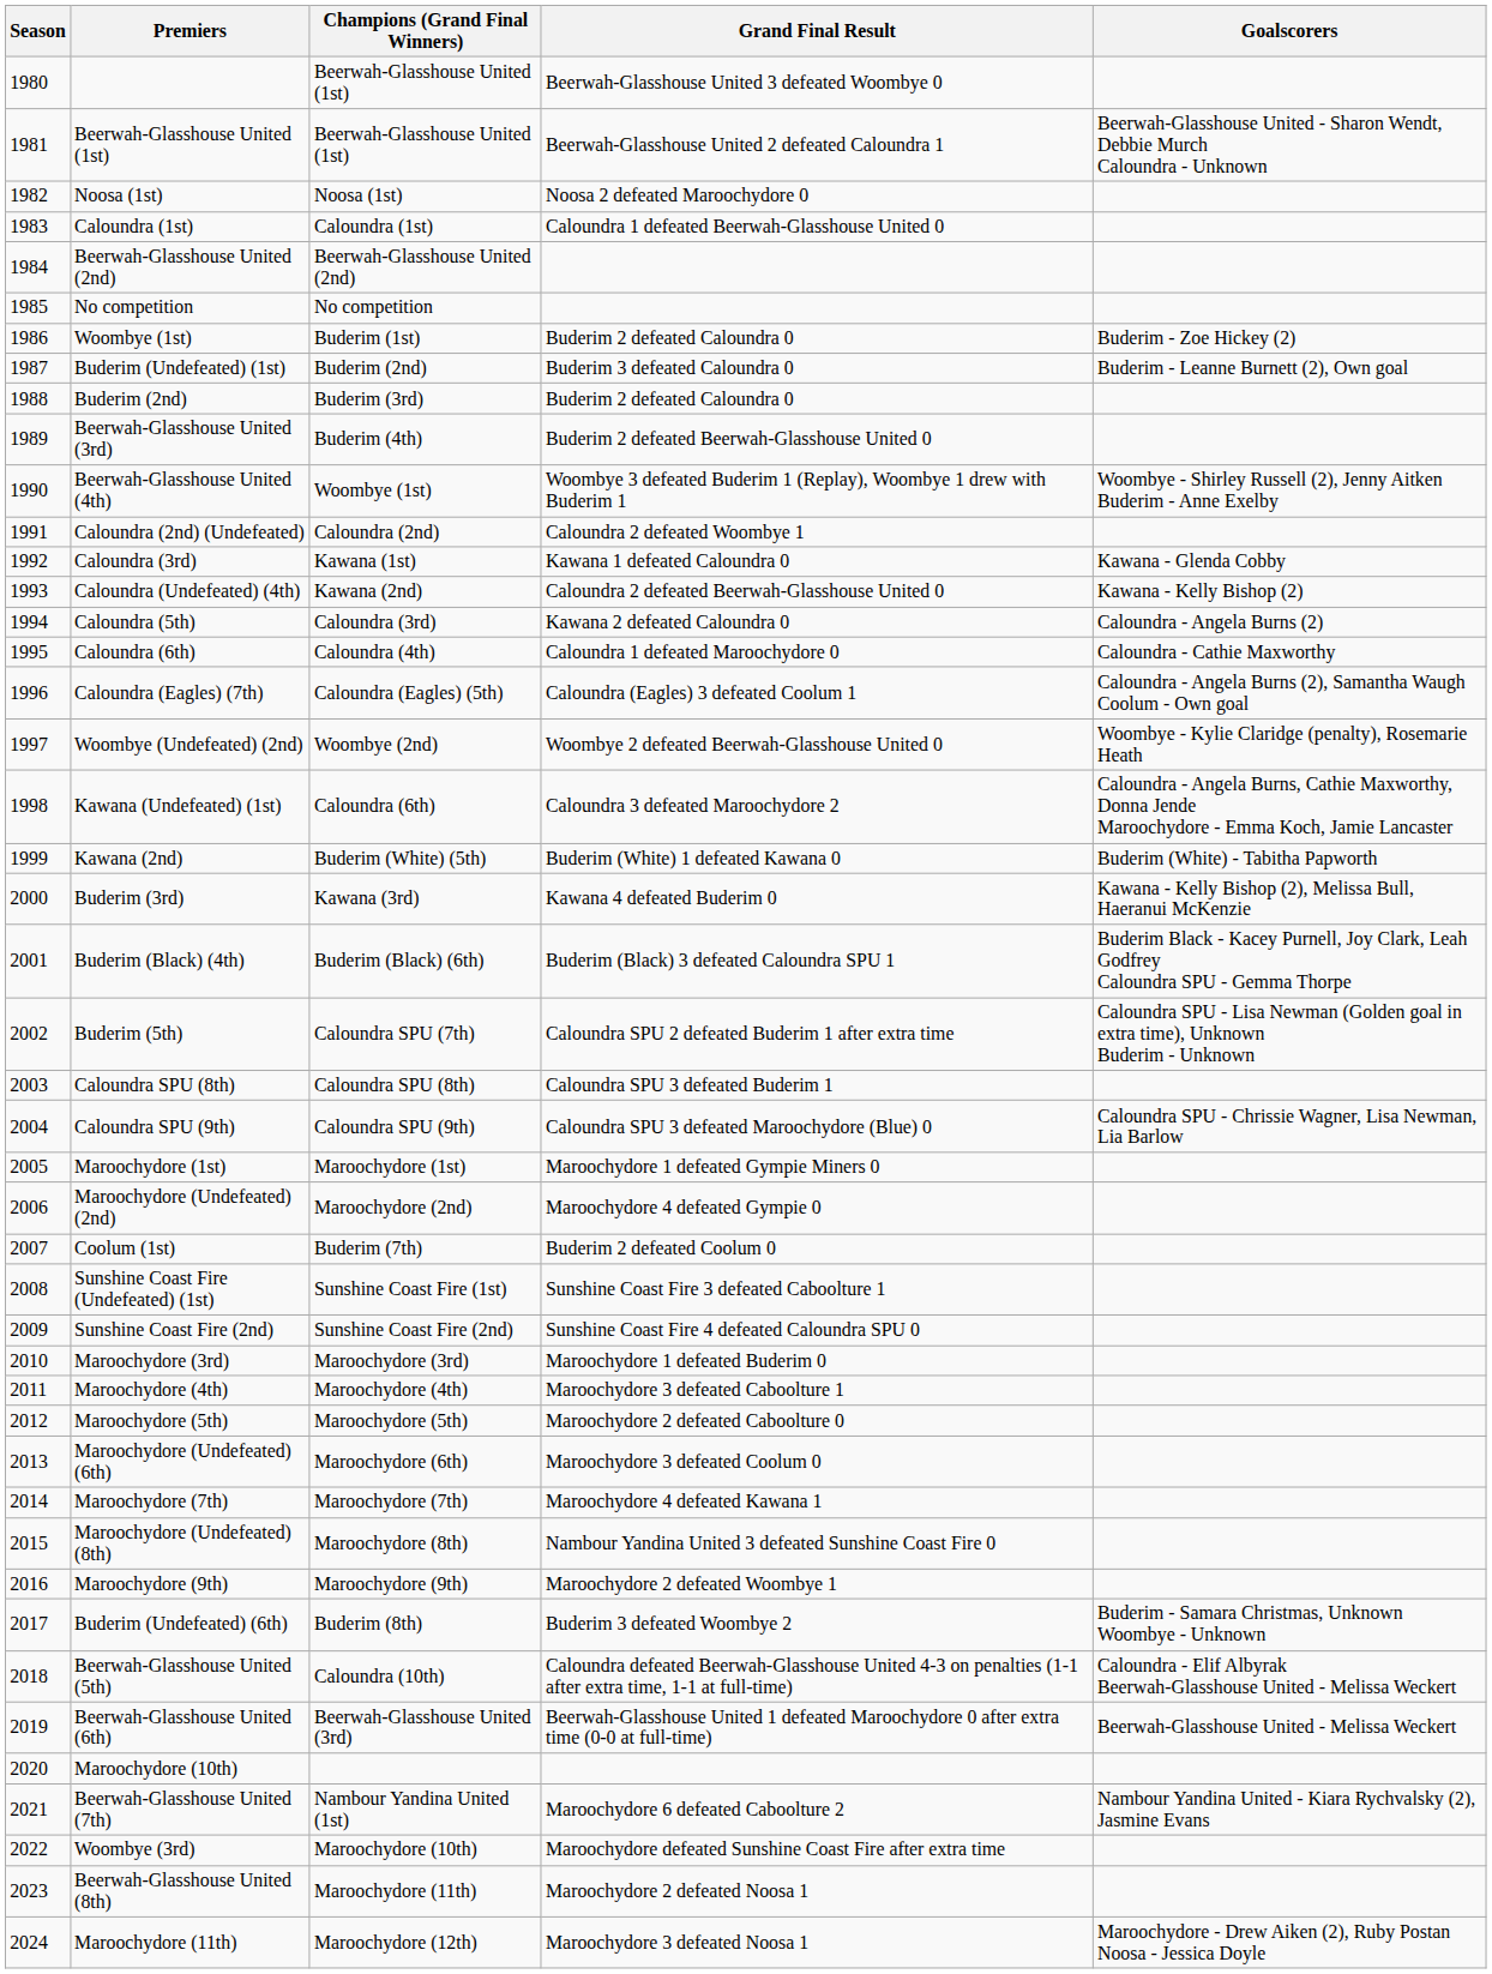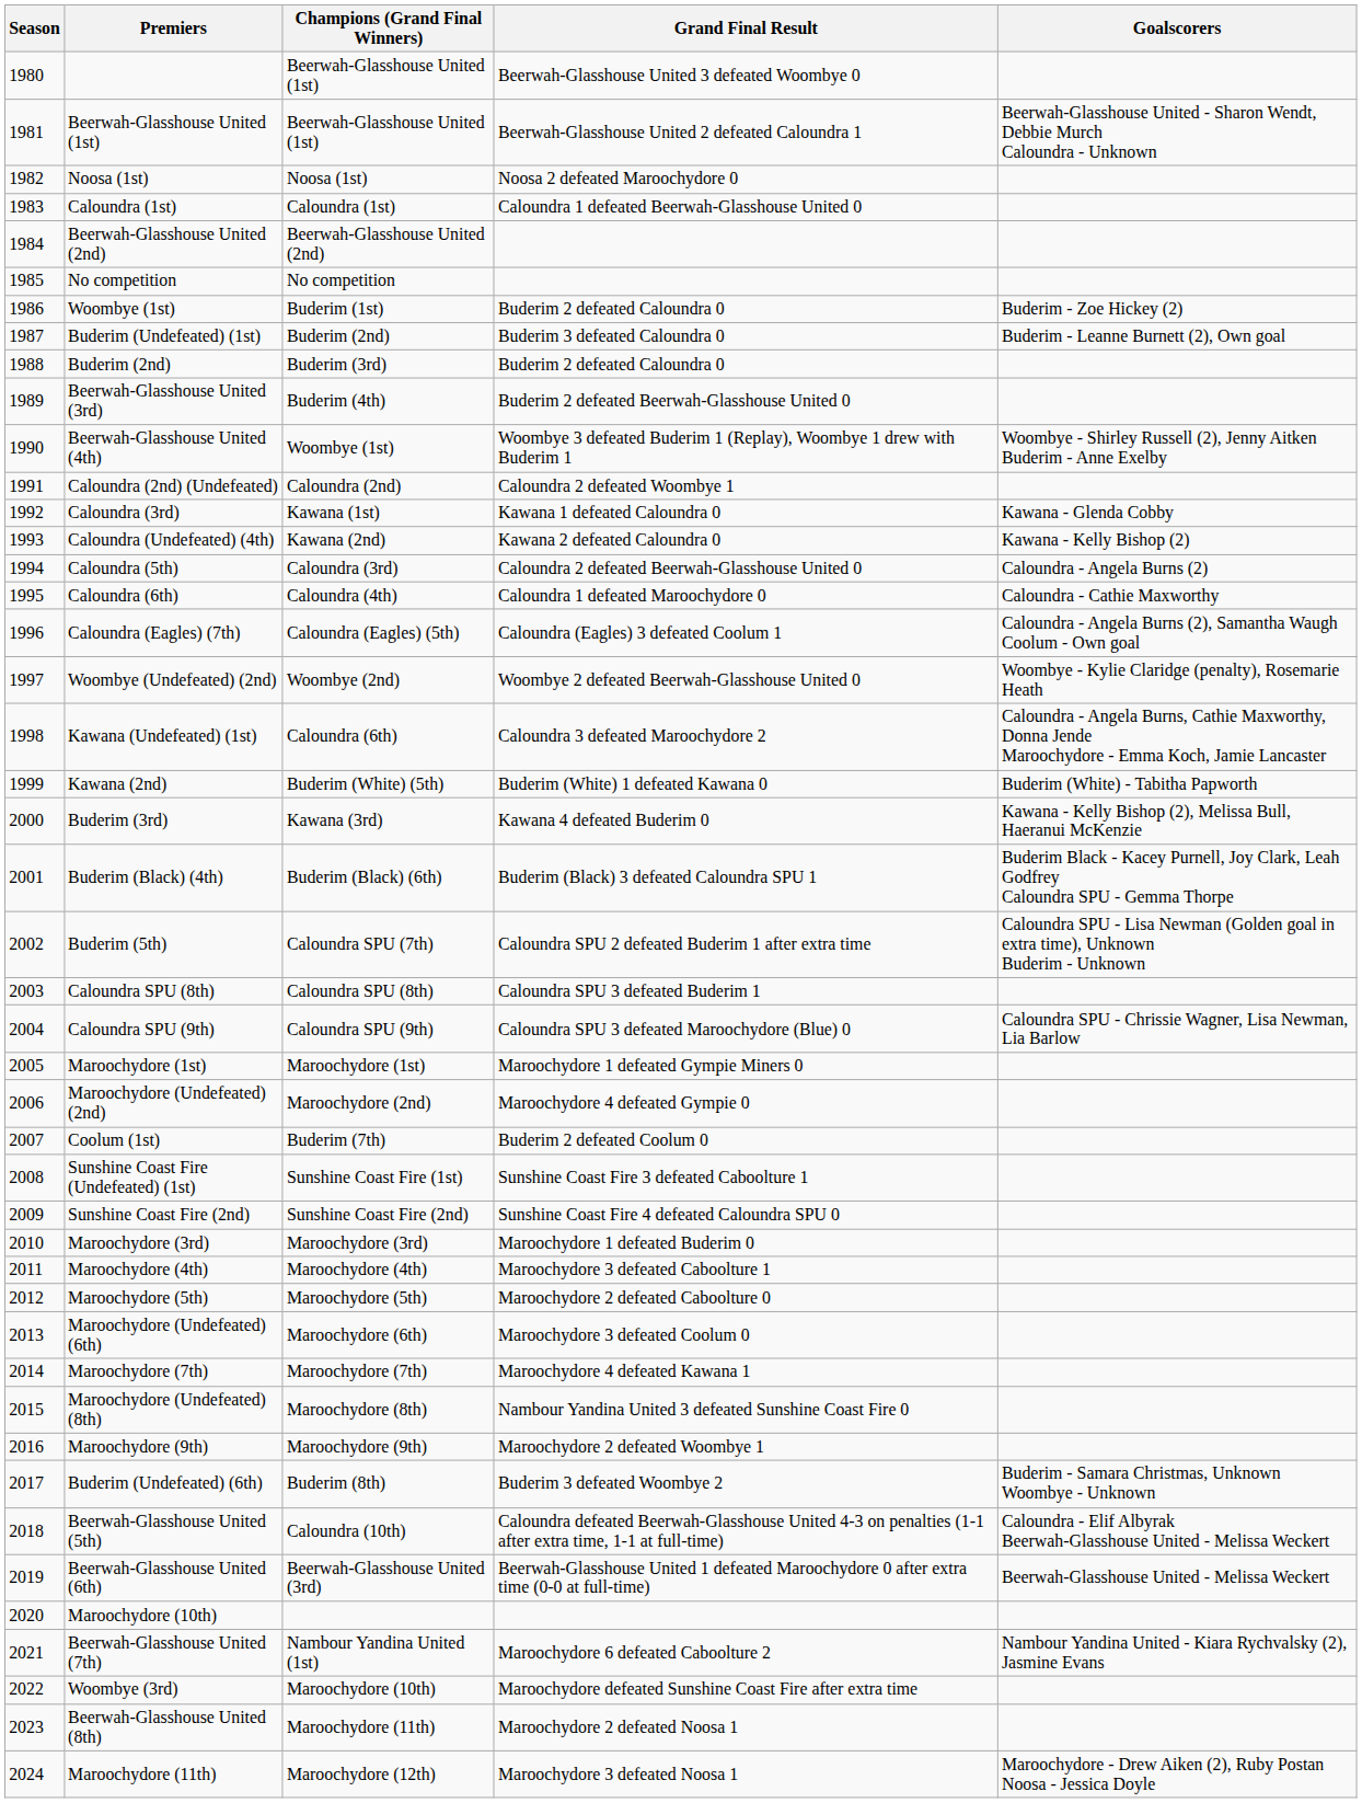Caloundra (Undefeated) (4th) | Grand Final Result: Caloundra 2 defeated Beerwah-Glasshouse United 0 -> Kawana 2 defeated Caloundra 0
Caloundra (5th) | Grand Final Result: Kawana 2 defeated Caloundra 0 -> Caloundra 2 defeated Beerwah-Glasshouse United 0
